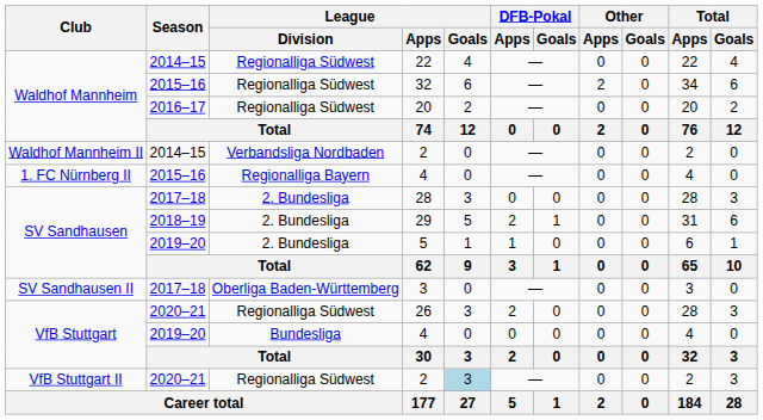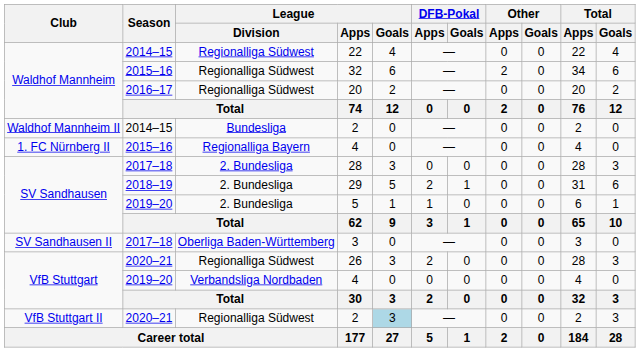Waldhof Mannheim II / 2 | League / Division: Verbandsliga Nordbaden -> Bundesliga
VfB Stuttgart / 4 | League / Division: Bundesliga -> Verbandsliga Nordbaden
